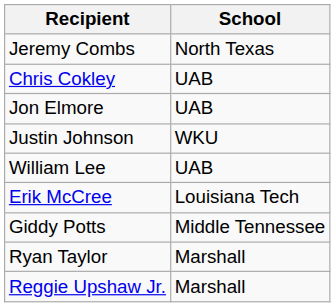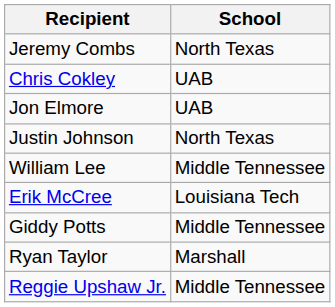Justin Johnson | School: WKU -> North Texas
William Lee | School: UAB -> Middle Tennessee
Reggie Upshaw Jr. | School: Marshall -> Middle Tennessee
